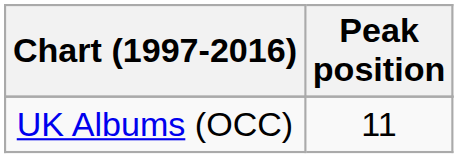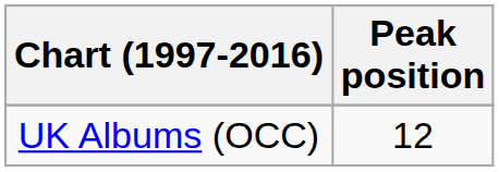UK Albums (OCC) | Peak position: 11 -> 12
